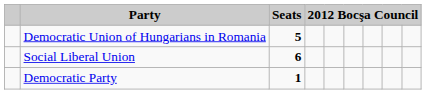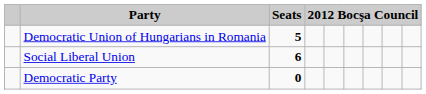Democratic Party | Seats: 1 -> 0
